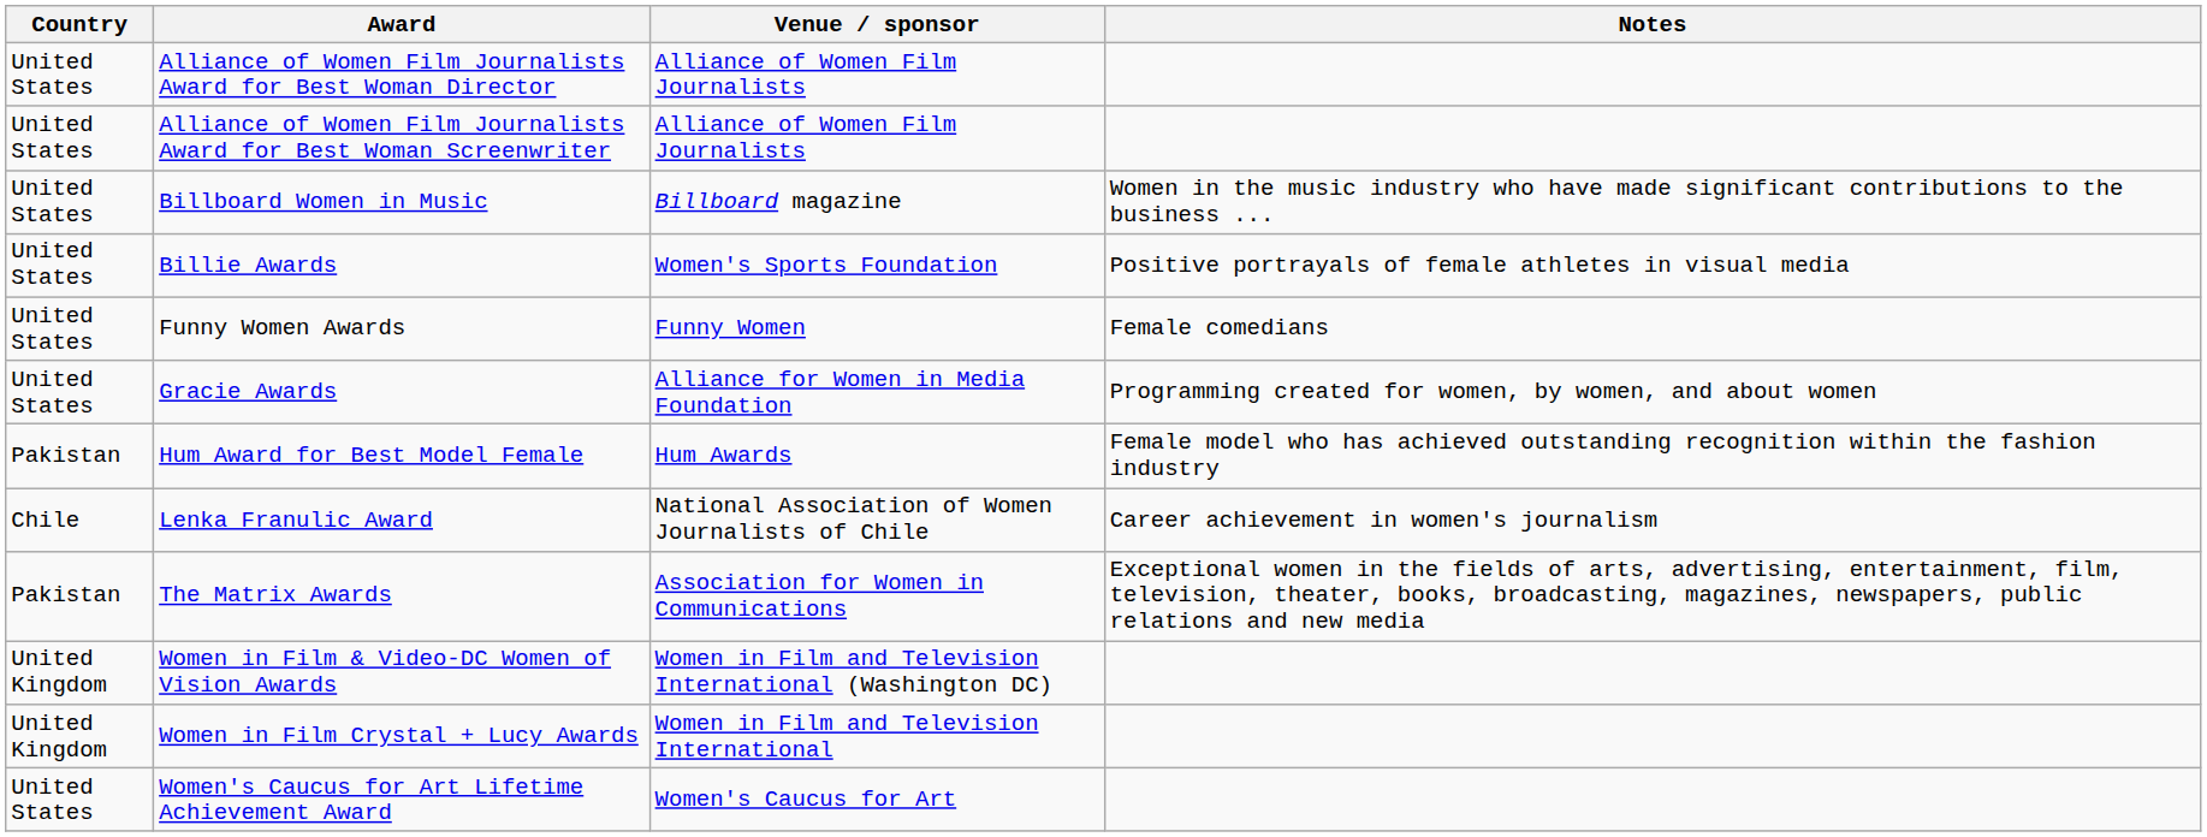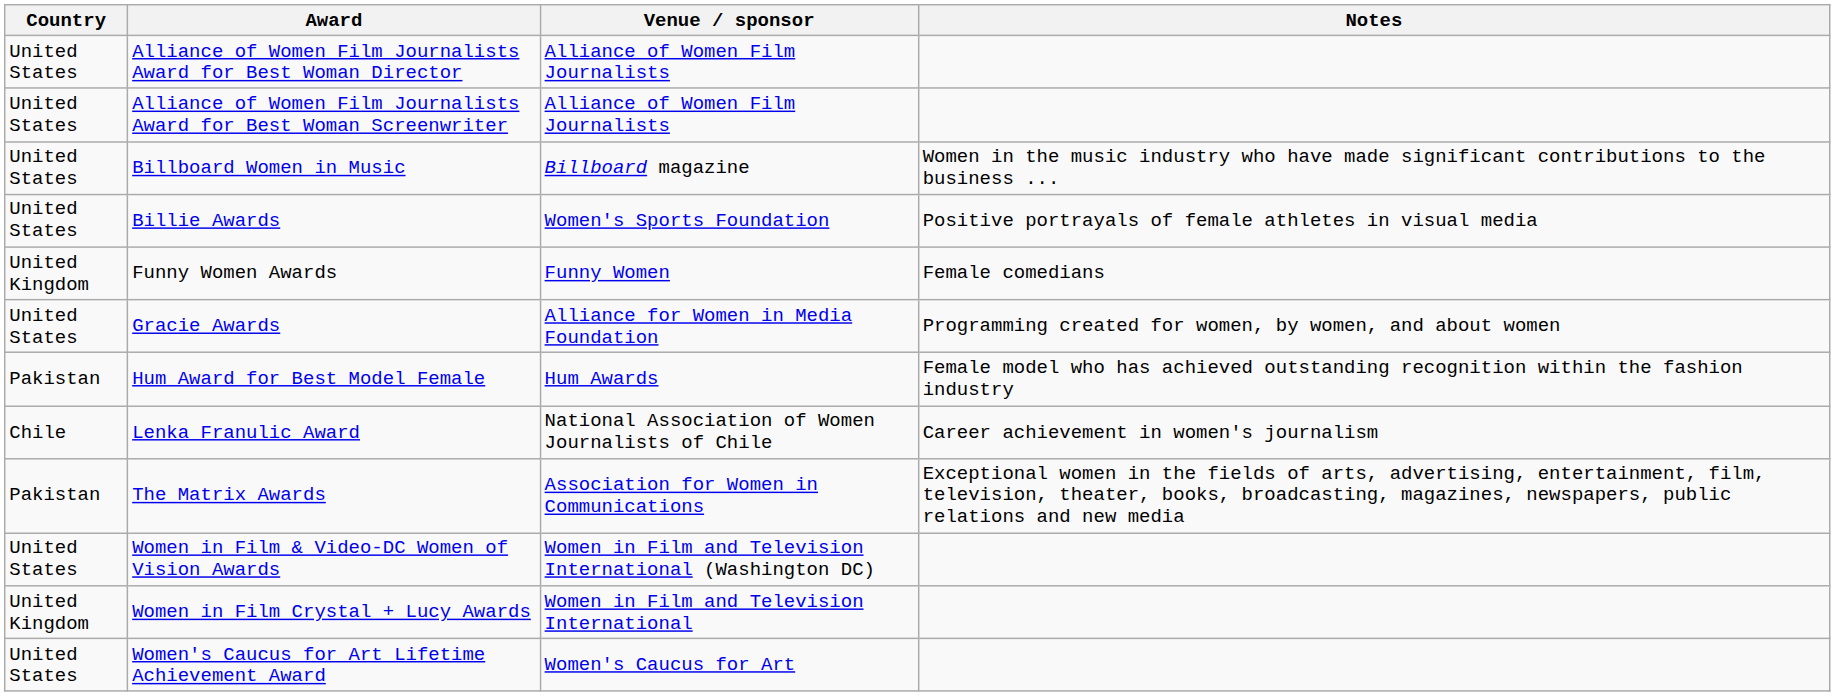Funny Women Awards | Country: United States -> United Kingdom
Women in Film & Video-DC Women of Vision Awards | Country: United Kingdom -> United States
